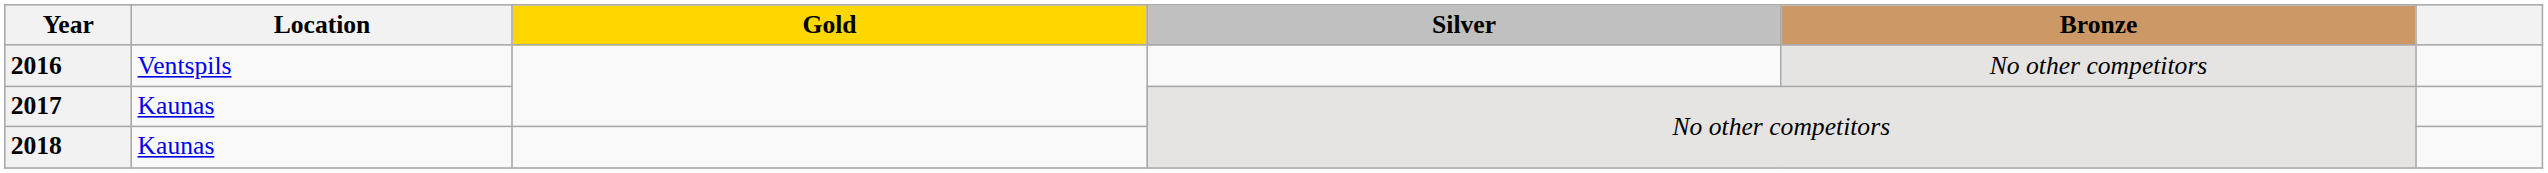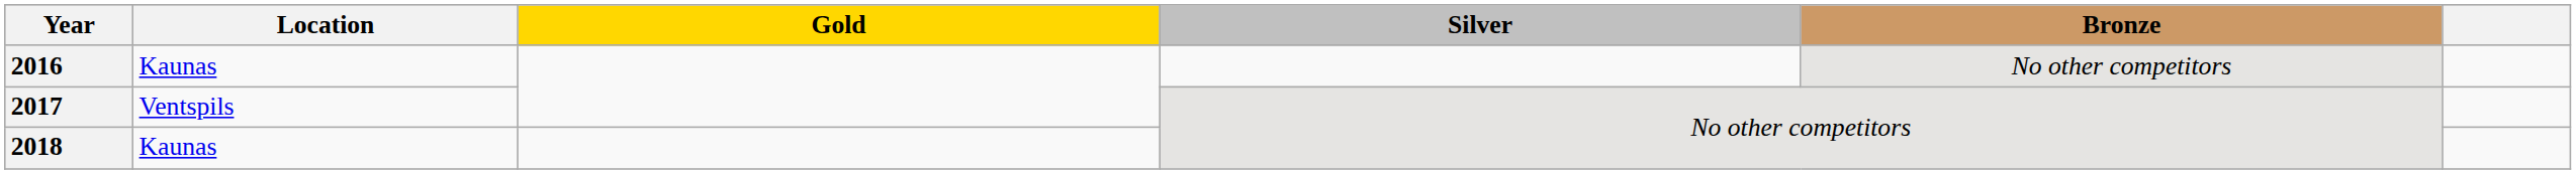2016 | Location: Ventspils -> Kaunas
2017 | Location: Kaunas -> Ventspils
